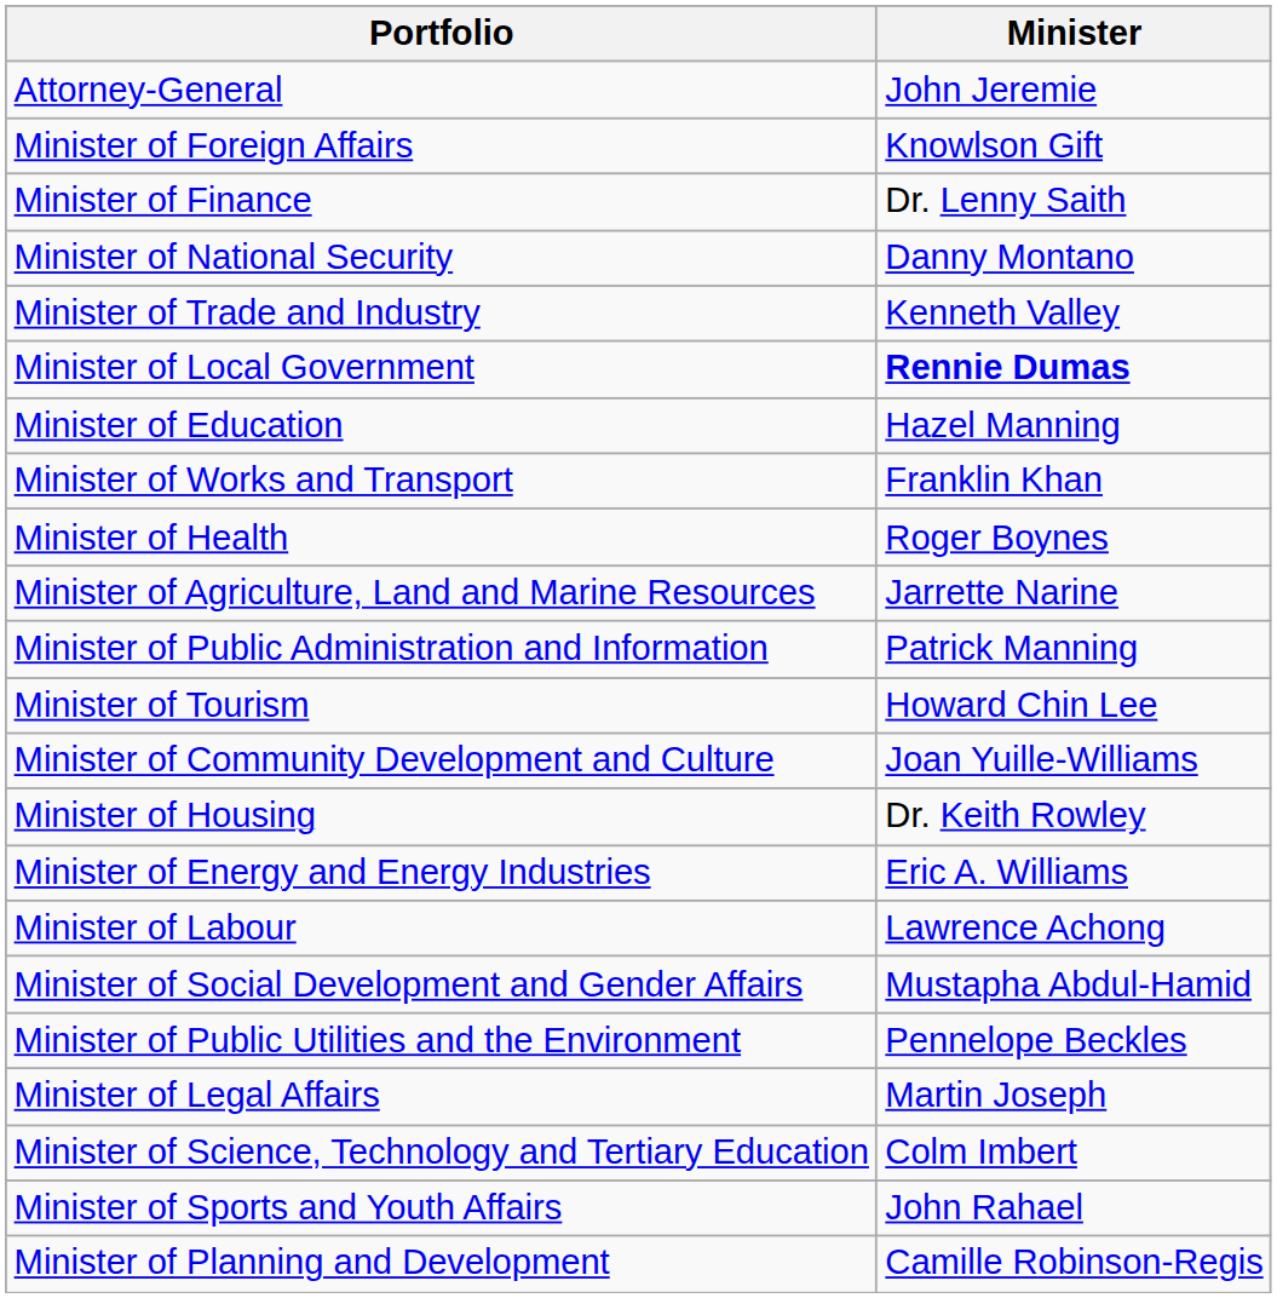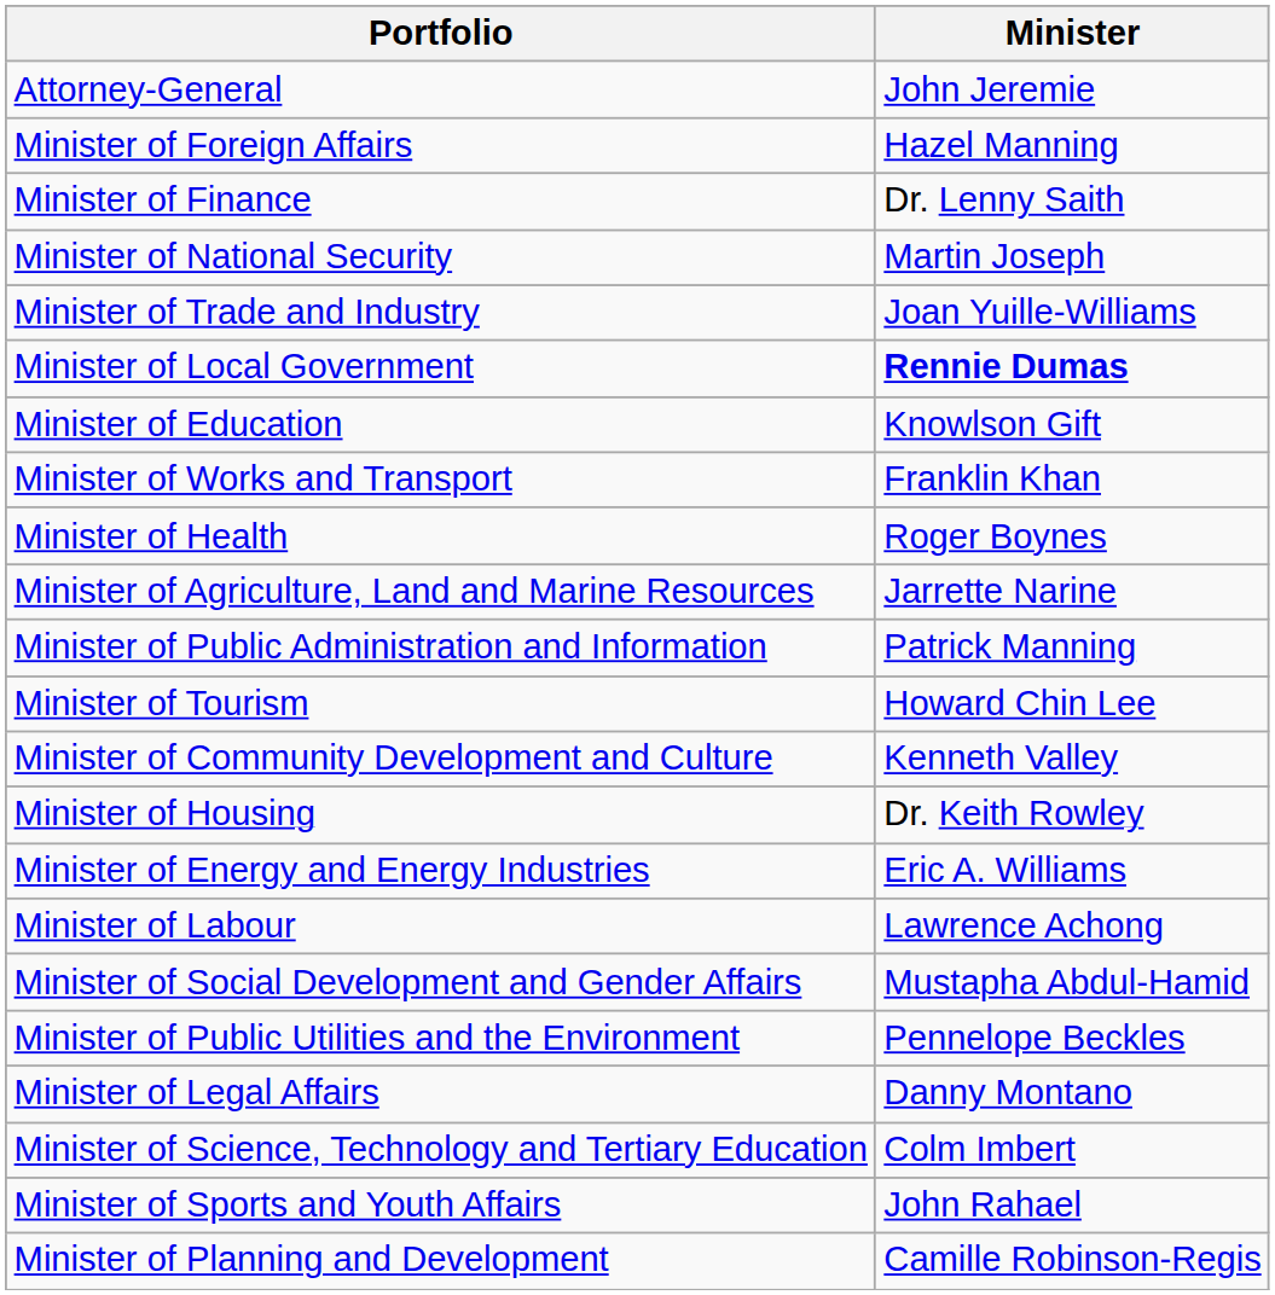Minister of Foreign Affairs | column 2: Knowlson Gift -> Hazel Manning
Minister of National Security | column 2: Danny Montano -> Martin Joseph
Minister of Trade and Industry | column 2: Kenneth Valley -> Joan Yuille-Williams
Minister of Education | column 2: Hazel Manning -> Knowlson Gift
Minister of Community Development and Culture | column 2: Joan Yuille-Williams -> Kenneth Valley
Minister of Legal Affairs | column 2: Martin Joseph -> Danny Montano
